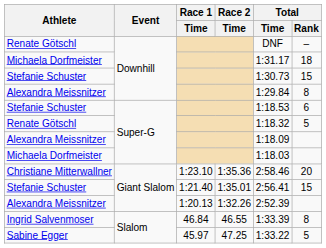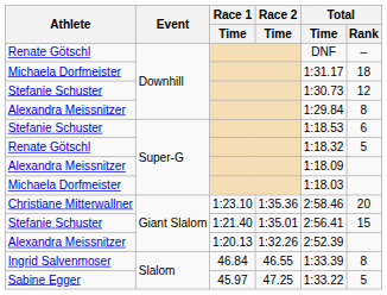Stefanie Schuster / Downhill | Total / Rank: 15 -> 12
